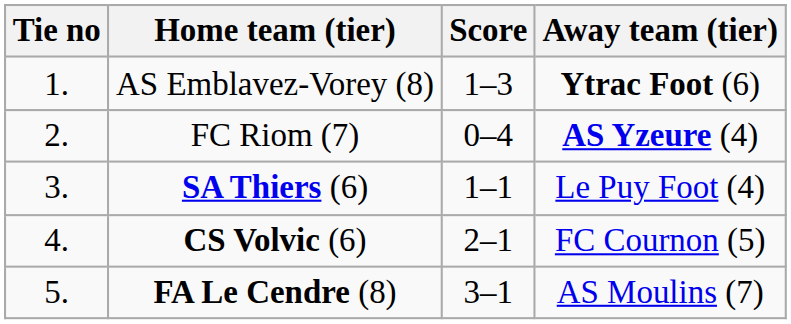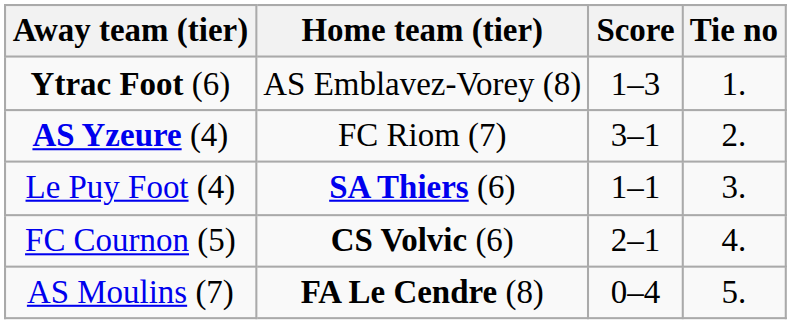columns swapped: Tie no <-> Away team (tier)
FC Riom (7) | Score: 0–4 -> 3–1
FA Le Cendre (8) | Score: 3–1 -> 0–4
